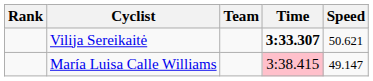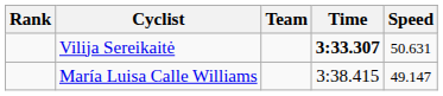Vilija Sereikaitė | Speed: 50.621 -> 50.631
María Luisa Calle Williams | Time: pink background -> no background
